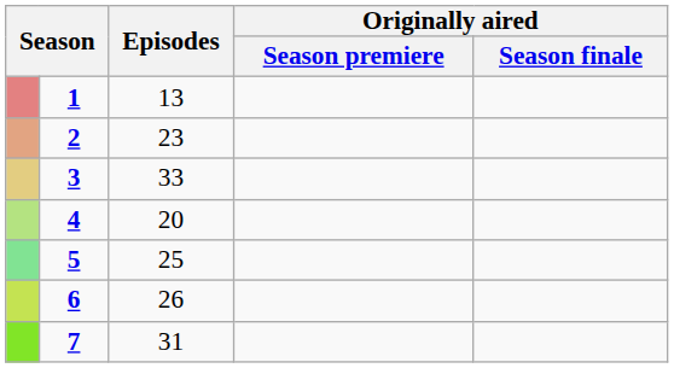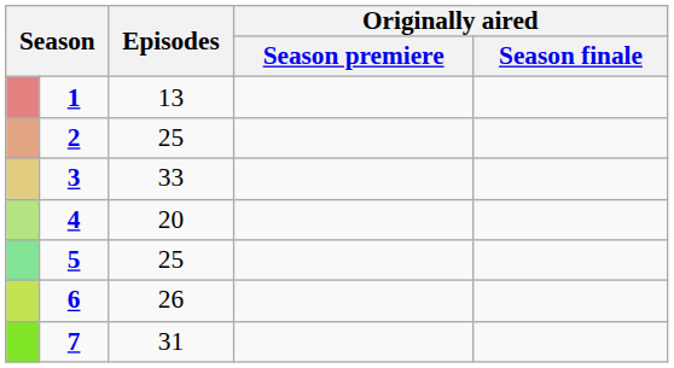2 | Episodes: 23 -> 25
